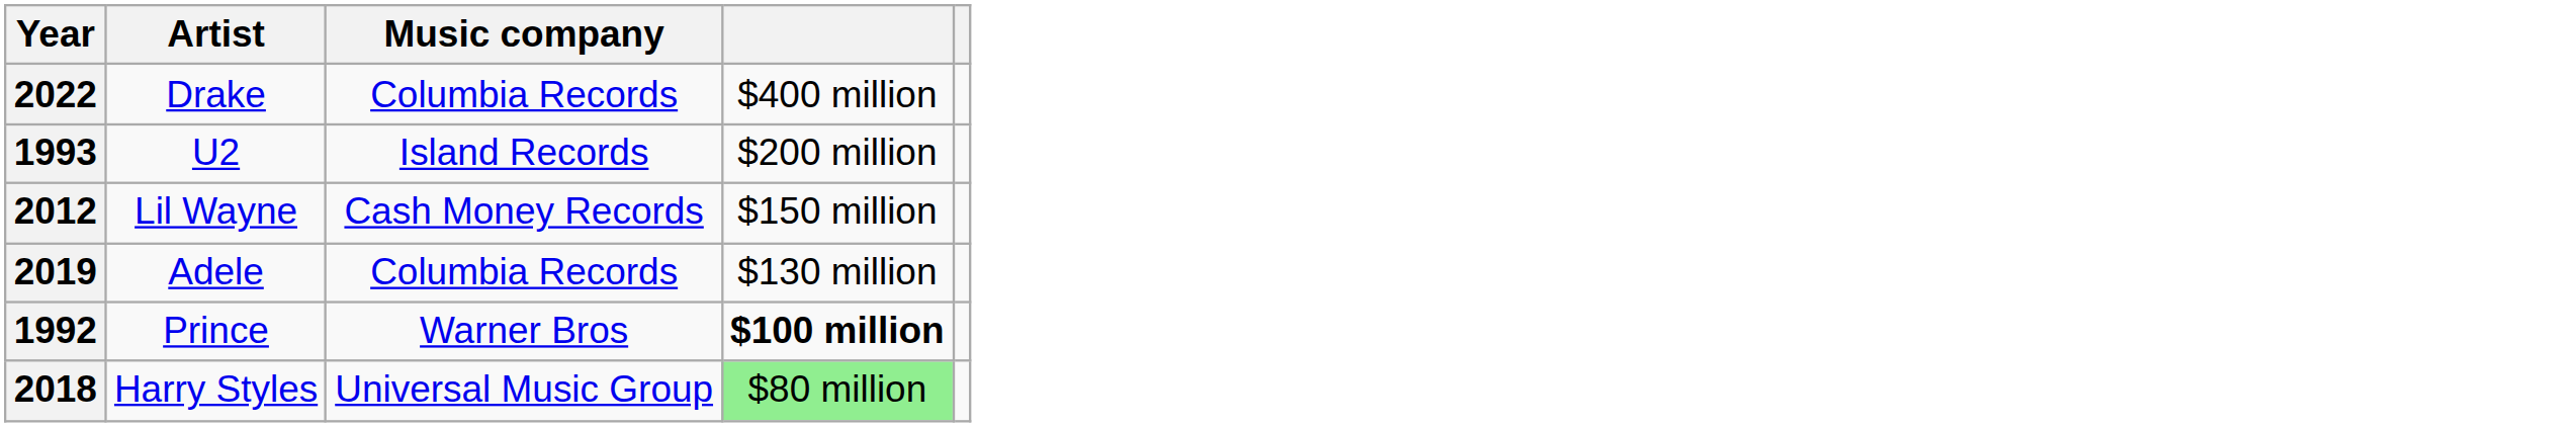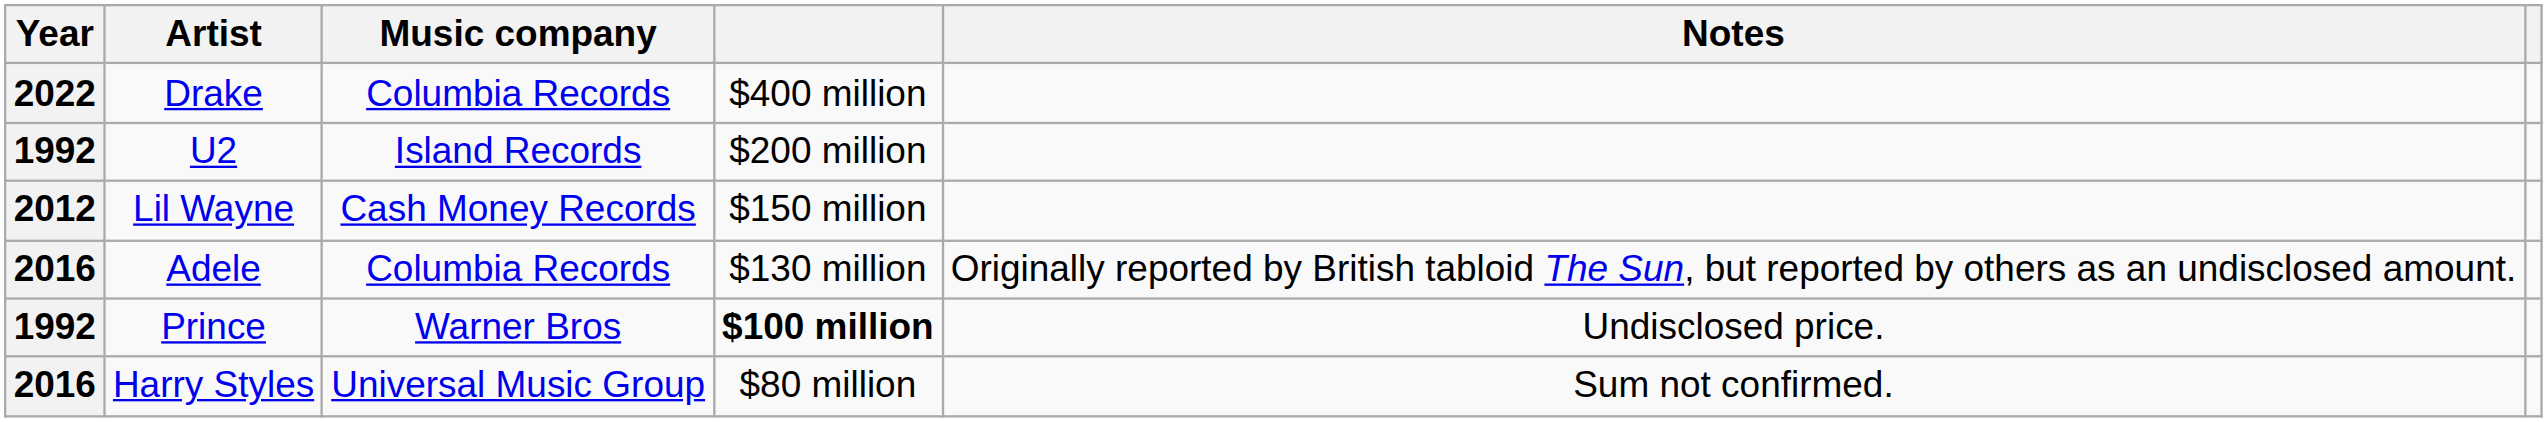+ column: Notes | Originally reported by British tabloid The Sun, but reported by others as an undisclosed amount. | Undisclosed price. | Sum not confirmed.
U2 | Year: 1993 -> 1992
Adele | Year: 2019 -> 2016
Harry Styles | Year: 2018 -> 2016
Harry Styles | column 4: lightgreen background -> no background
